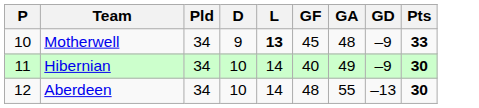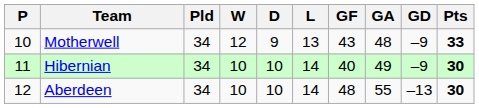+ column: W | 12 | 10 | 10
Motherwell | L: bold -> normal
Motherwell | GF: 45 -> 43
